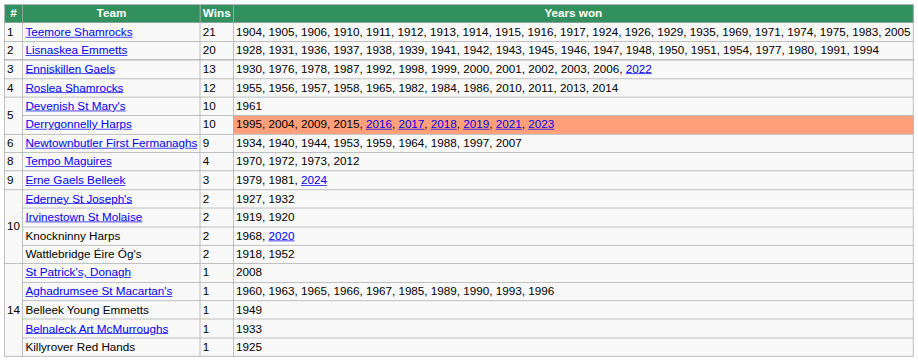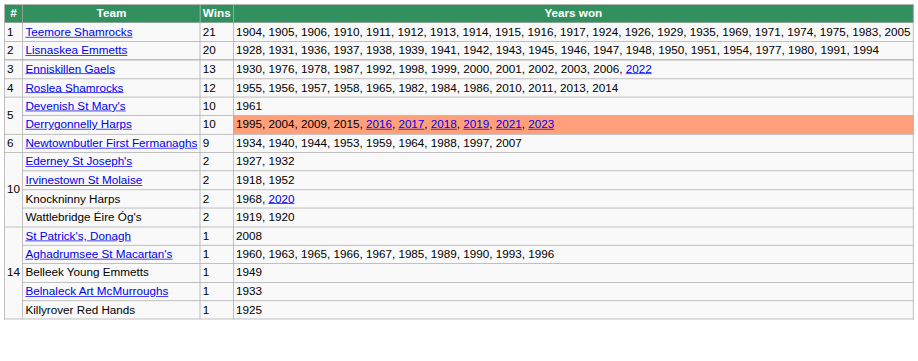- row: 8 | Tempo Maguires | 4 | 1970, 1972, 1973, 2012
- row: 9 | Erne Gaels Belleek | 3 | 1979, 1981, 2024
Irvinestown St Molaise | Years won: 1919, 1920 -> 1918, 1952
Wattlebridge Éire Óg's | Years won: 1918, 1952 -> 1919, 1920
